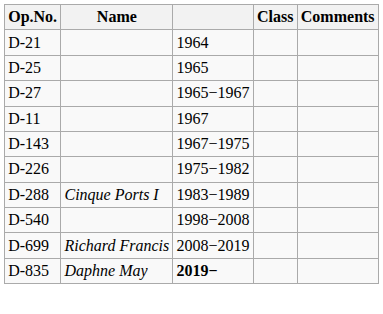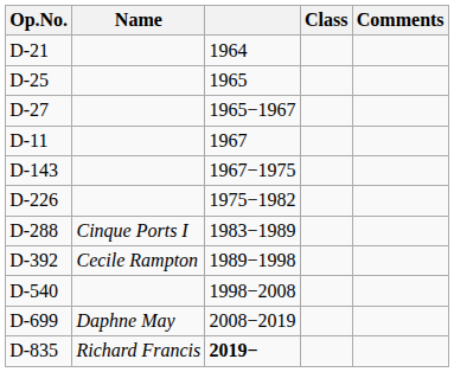+ row: D-392 | Cecile Rampton | 1989−1998
D-699 | Name: Richard Francis -> Daphne May
D-835 | Name: Daphne May -> Richard Francis
